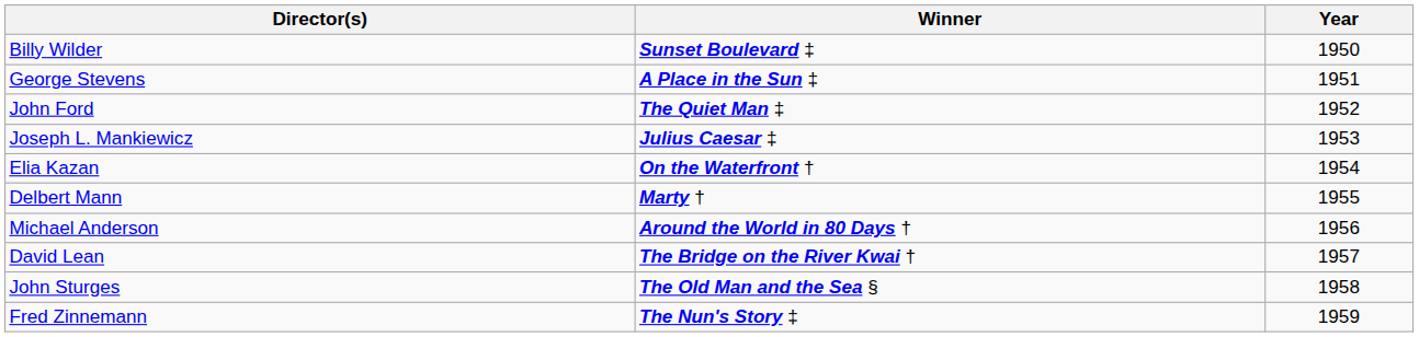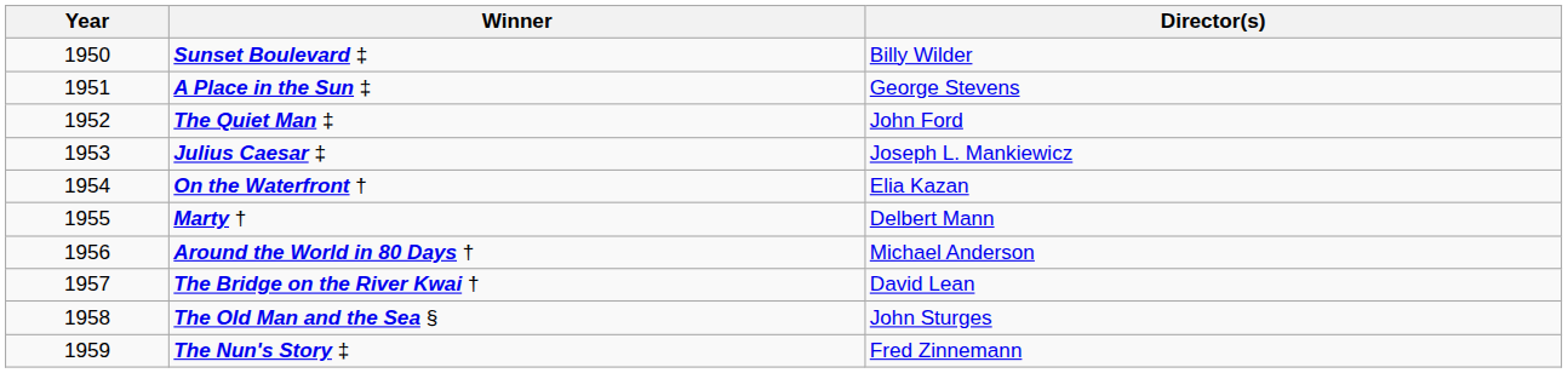columns swapped: Year <-> Director(s)
